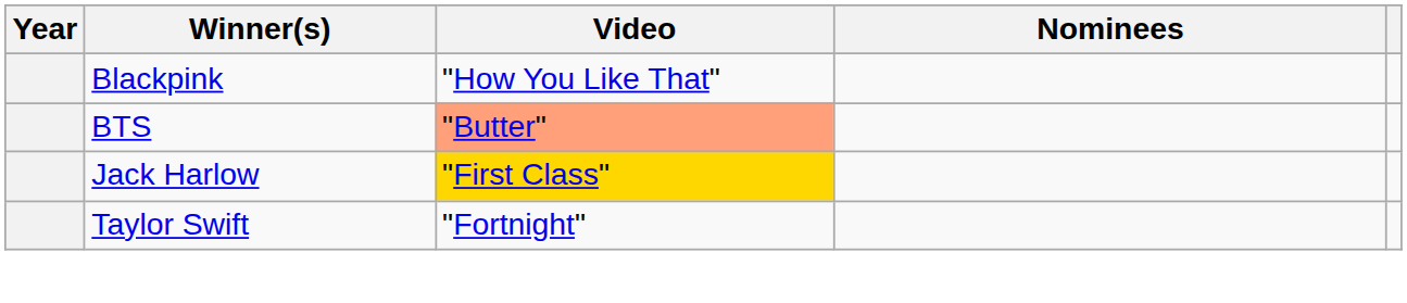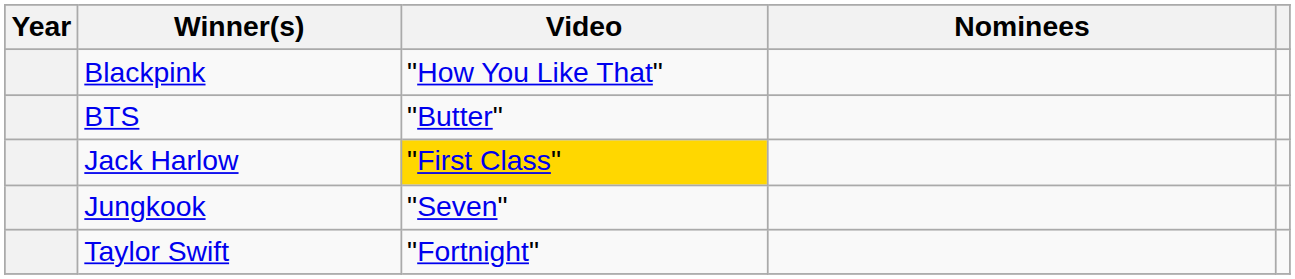BTS | Video: lightsalmon background -> no background
+ row: Jungkook | "Seven"
